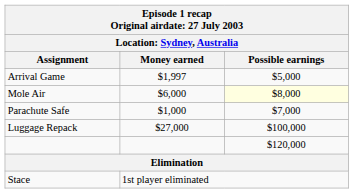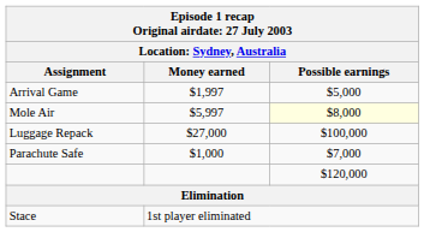Mole Air | Money earned: $6,000 -> $5,997
rows swapped: Luggage Repack <-> Parachute Safe
